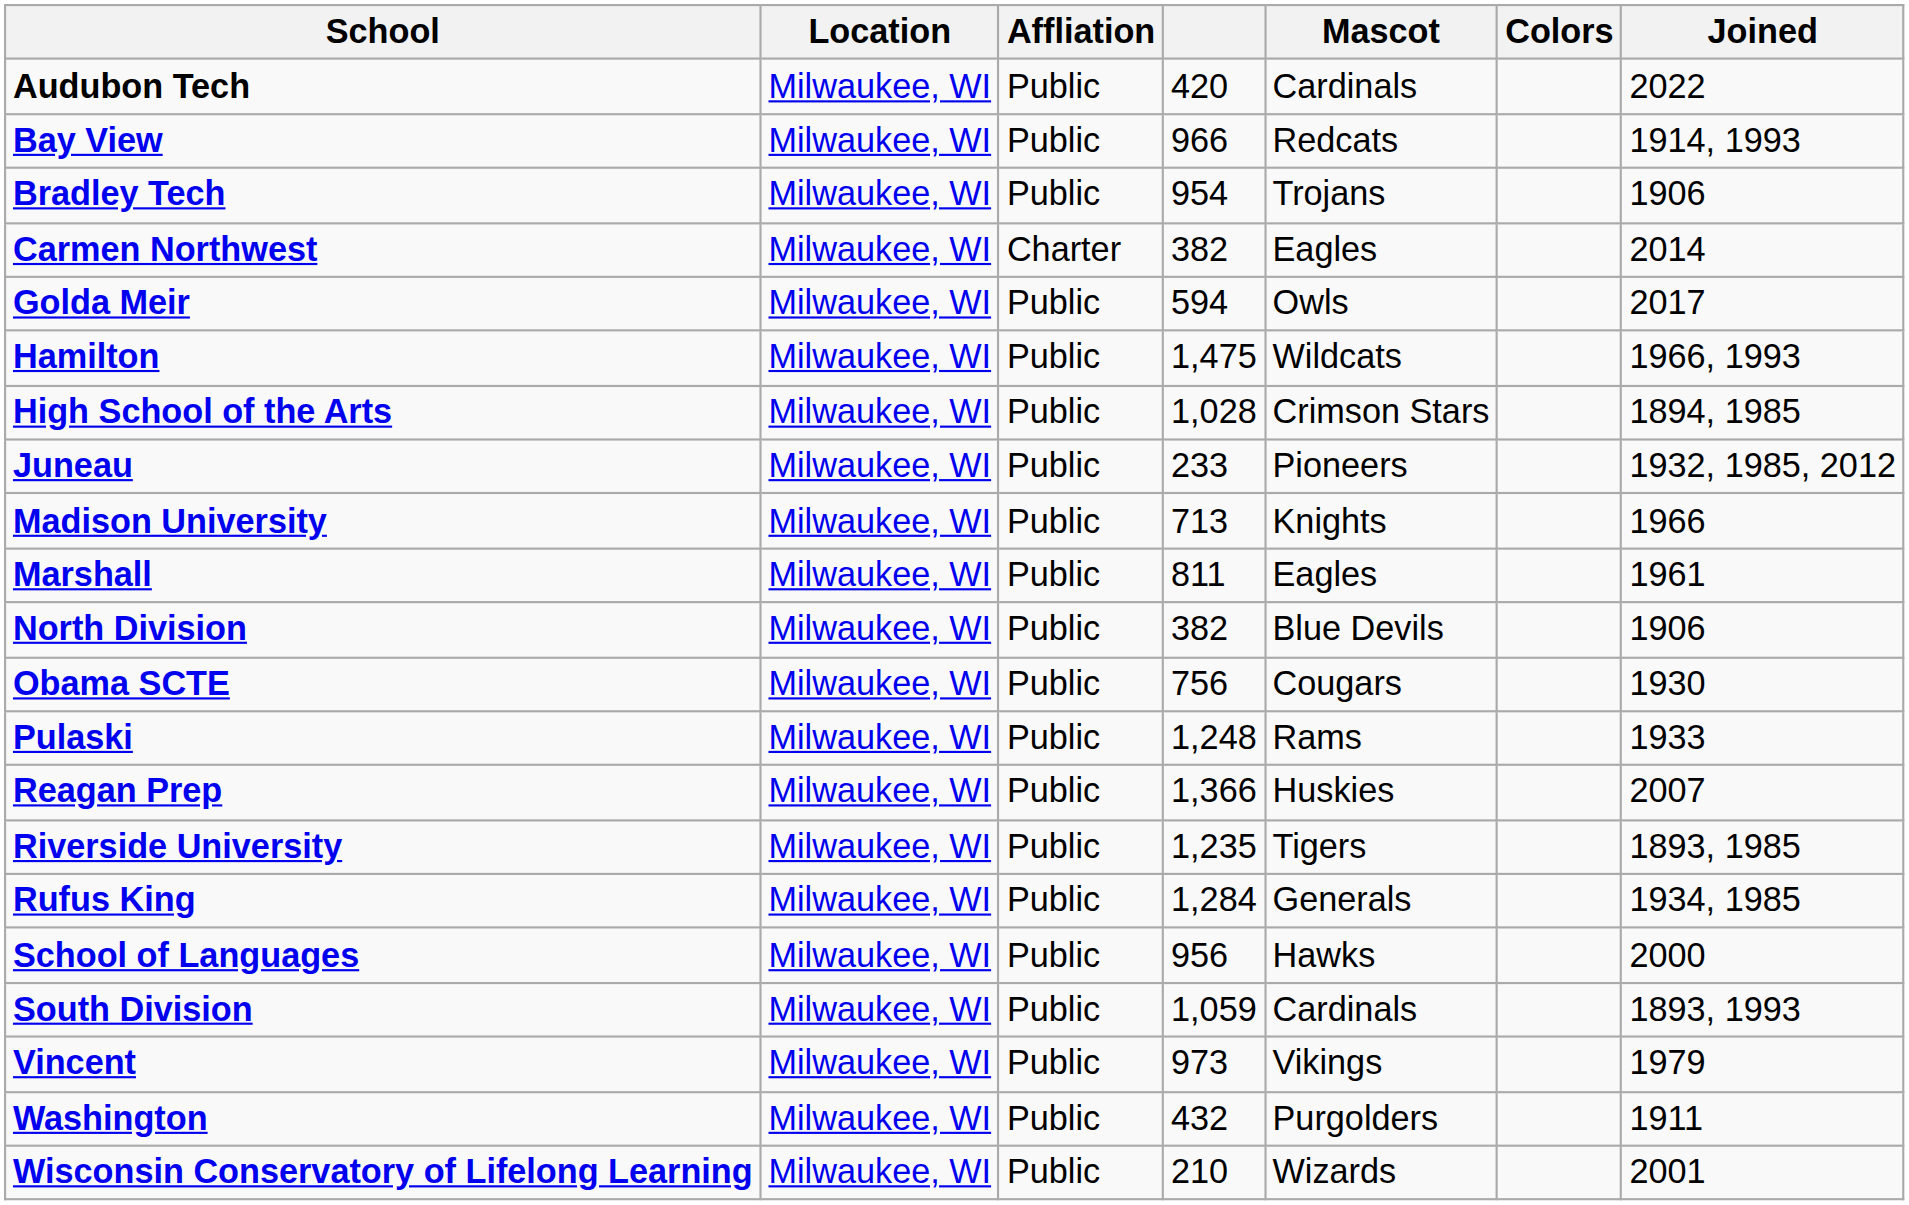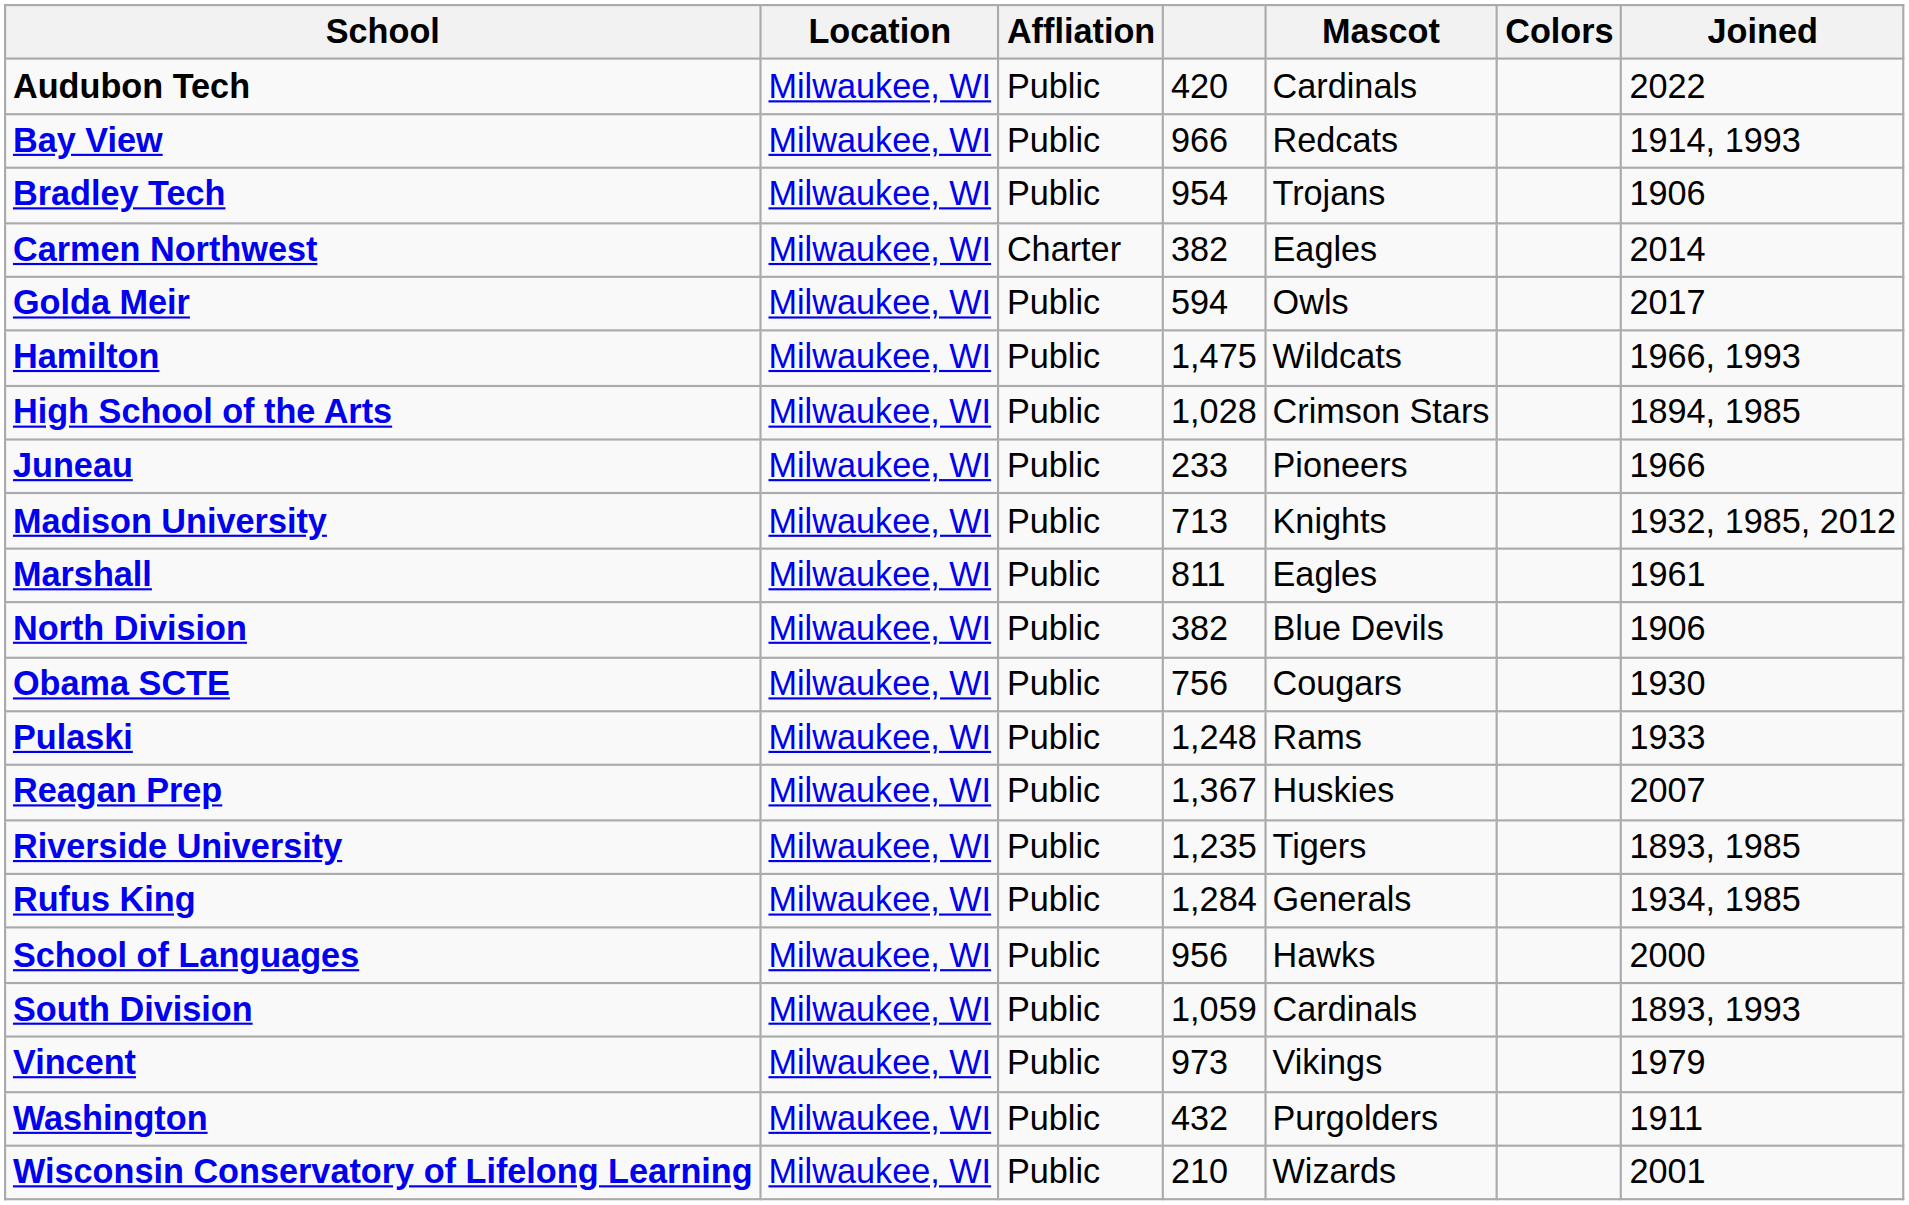Juneau | Joined: 1932, 1985, 2012 -> 1966
Madison University | Joined: 1966 -> 1932, 1985, 2012
Reagan Prep | column 4: 1,366 -> 1,367
